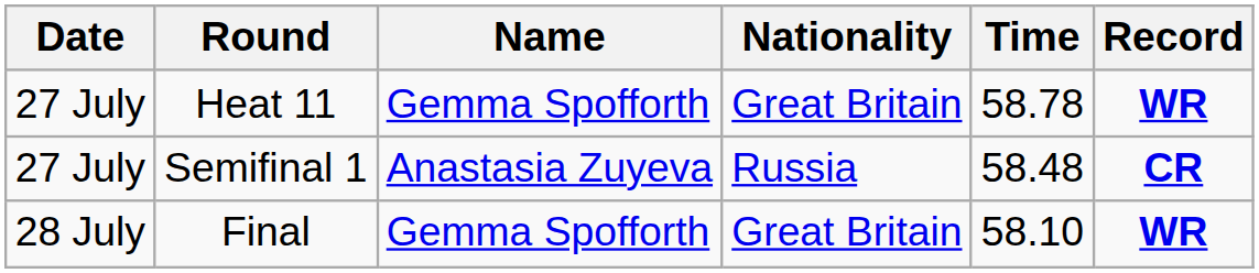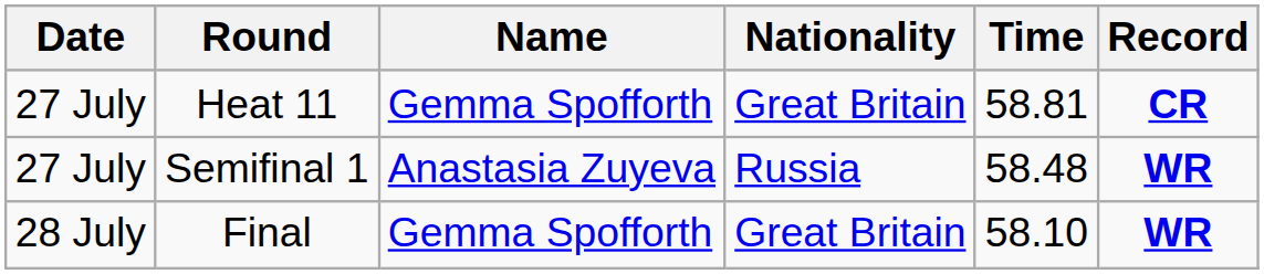Heat 11 | Time: 58.78 -> 58.81
Heat 11 | Record: WR -> CR
Semifinal 1 | Record: CR -> WR
